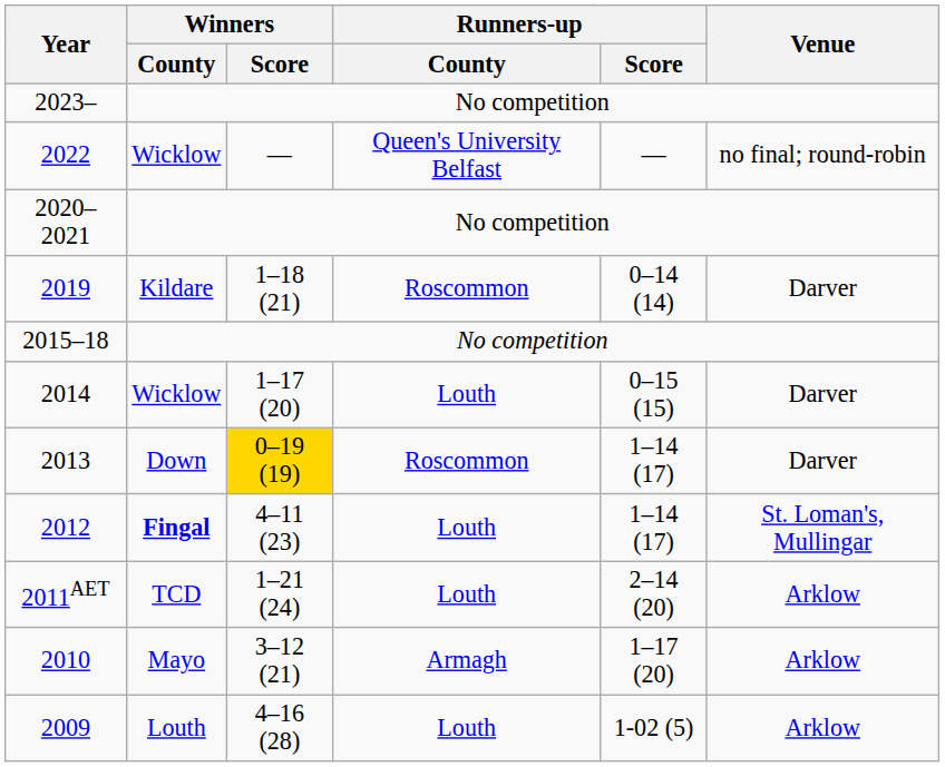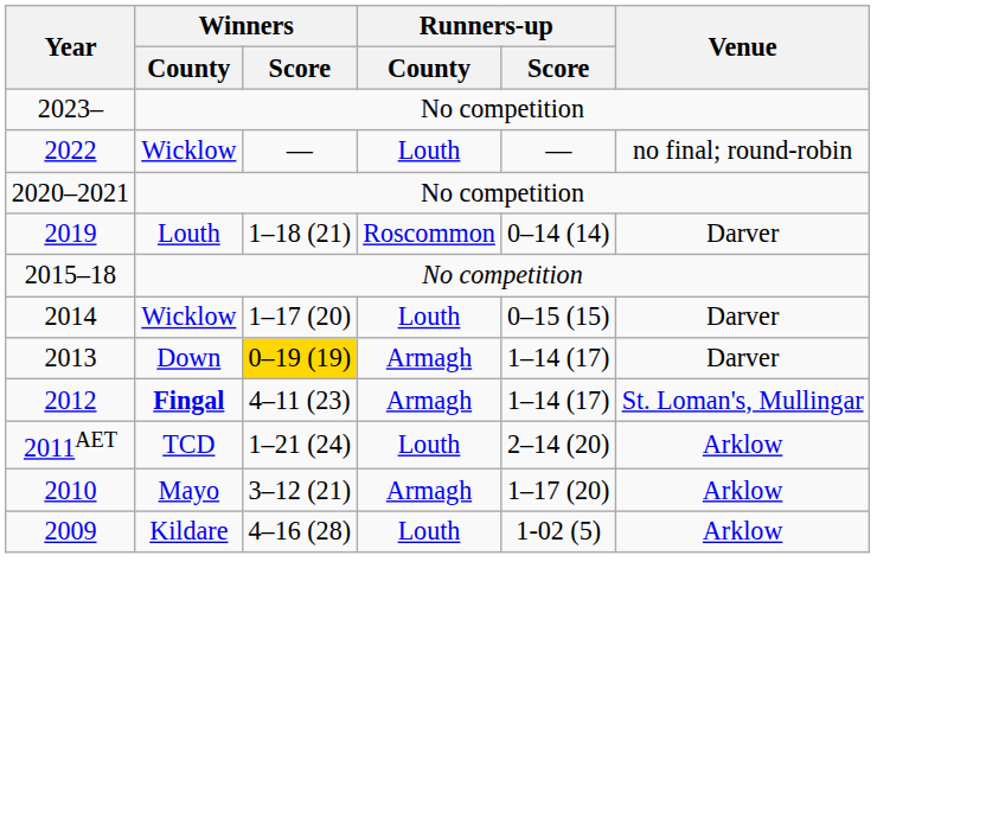2022 | Runners-up / County: Queen's University Belfast -> Louth
2019 | Winners / County: Kildare -> Louth
2013 | Runners-up / County: Roscommon -> Armagh
2012 | Runners-up / County: Louth -> Armagh
2009 | Winners / County: Louth -> Kildare
